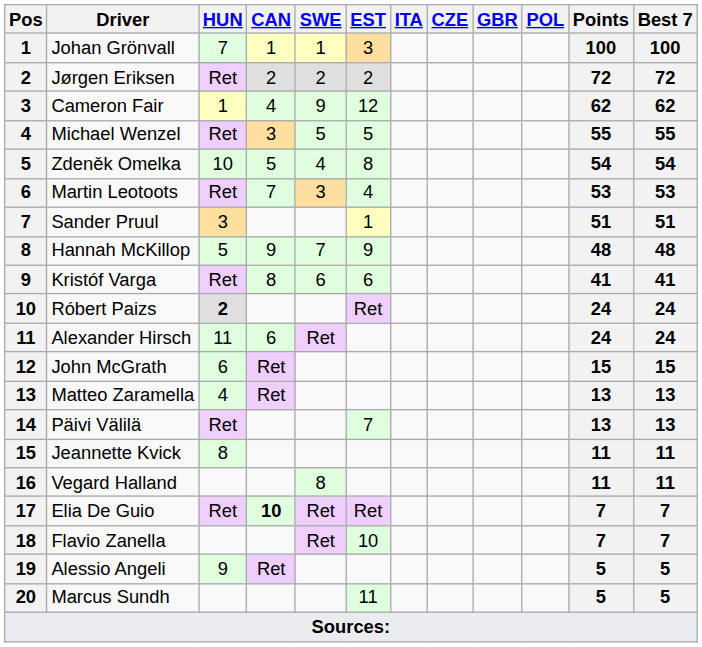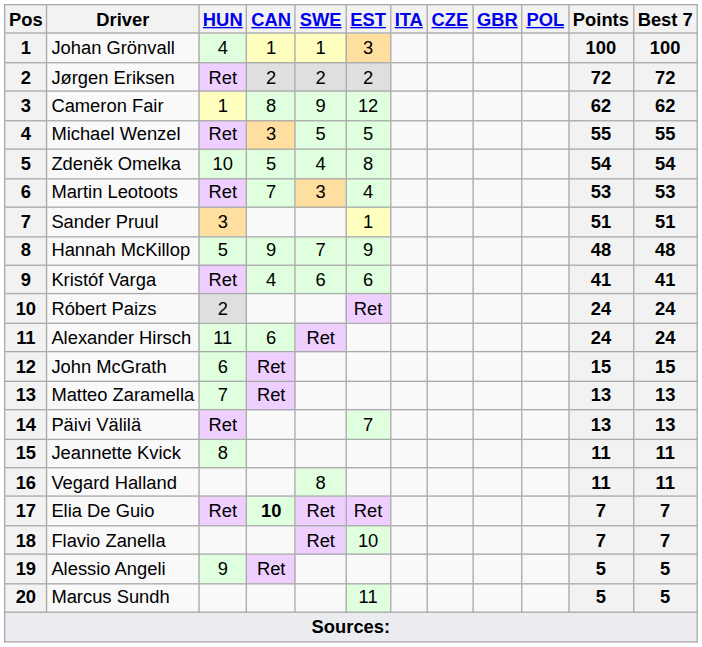Johan Grönvall | HUN: 7 -> 4
Cameron Fair | CAN: 4 -> 8
Kristóf Varga | CAN: 8 -> 4
Róbert Paizs | HUN: bold -> normal
Matteo Zaramella | HUN: 4 -> 7
